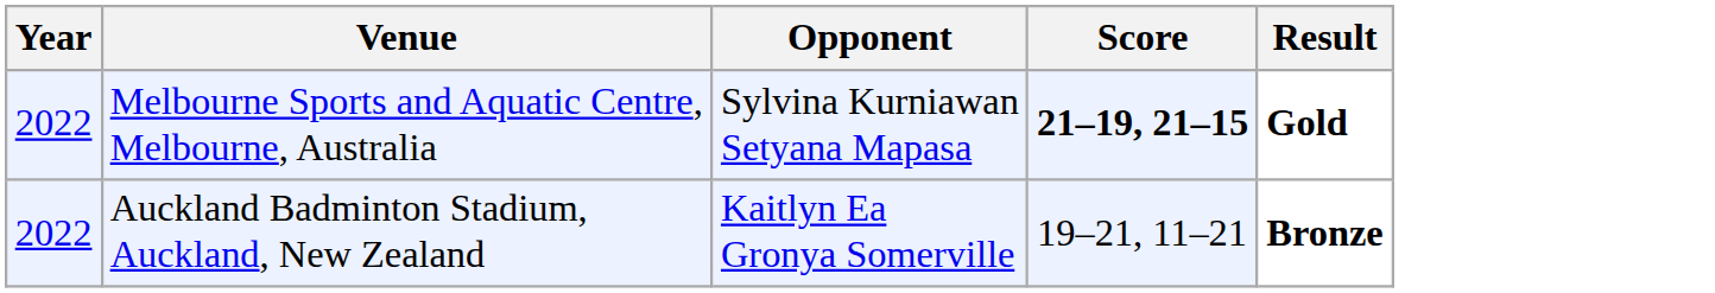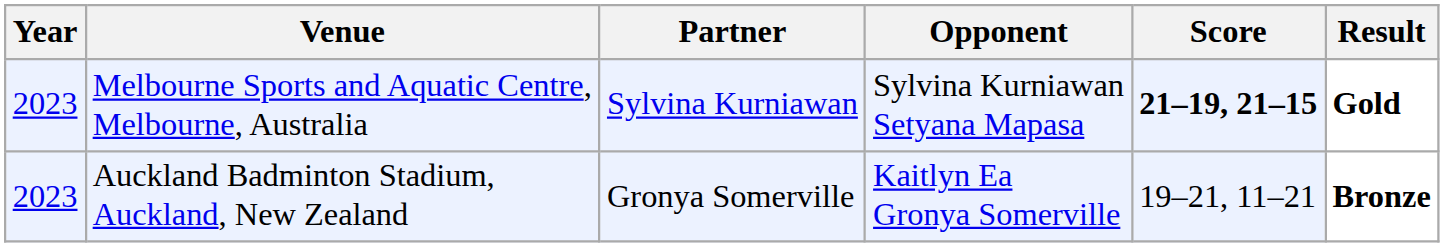+ column: Partner | Sylvina Kurniawan | Gronya Somerville
Melbourne Sports and Aquatic Centre, Melbourne, Australia | Year: 2022 -> 2023
Auckland Badminton Stadium, Auckland, New Zealand | Year: 2022 -> 2023
